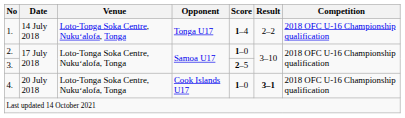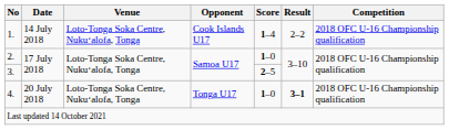1. | Opponent: Tonga U17 -> Cook Islands U17
4. | Opponent: Cook Islands U17 -> Tonga U17
